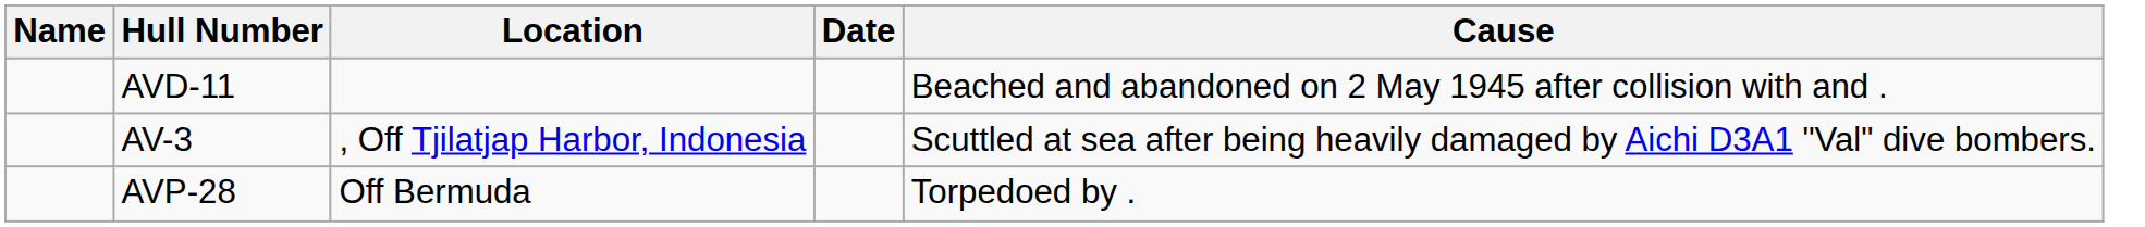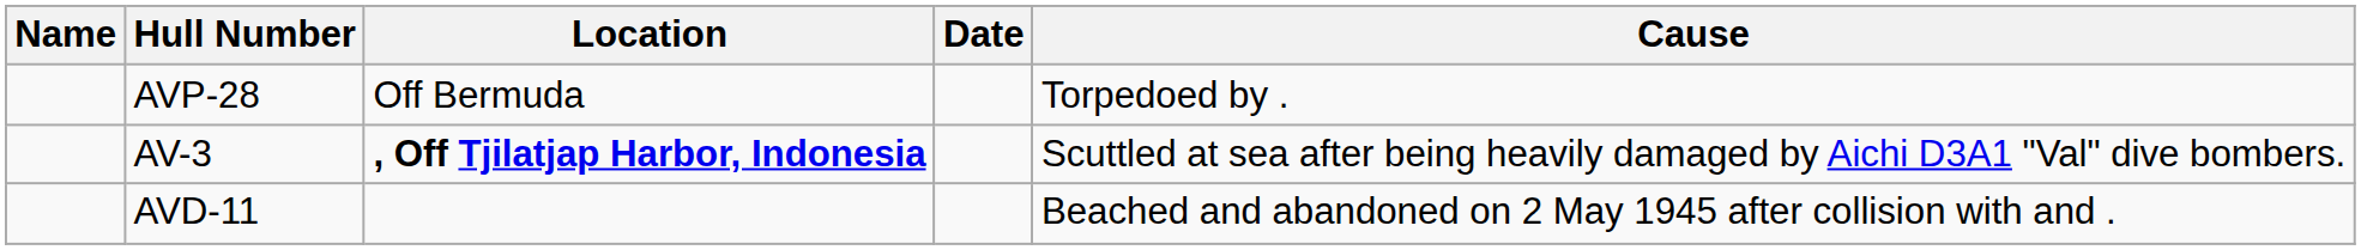rows swapped: AVP-28 <-> AVD-11
AV-3 | Location: normal -> bold
